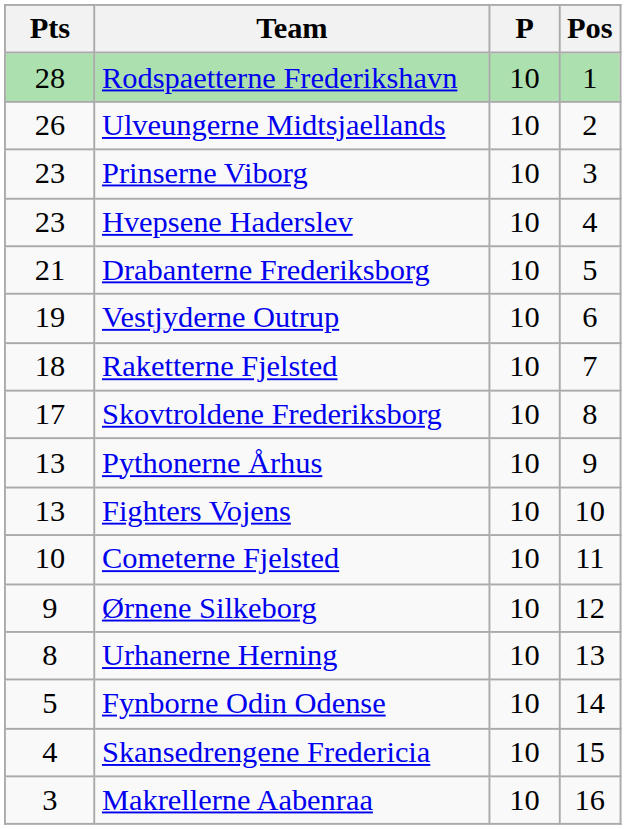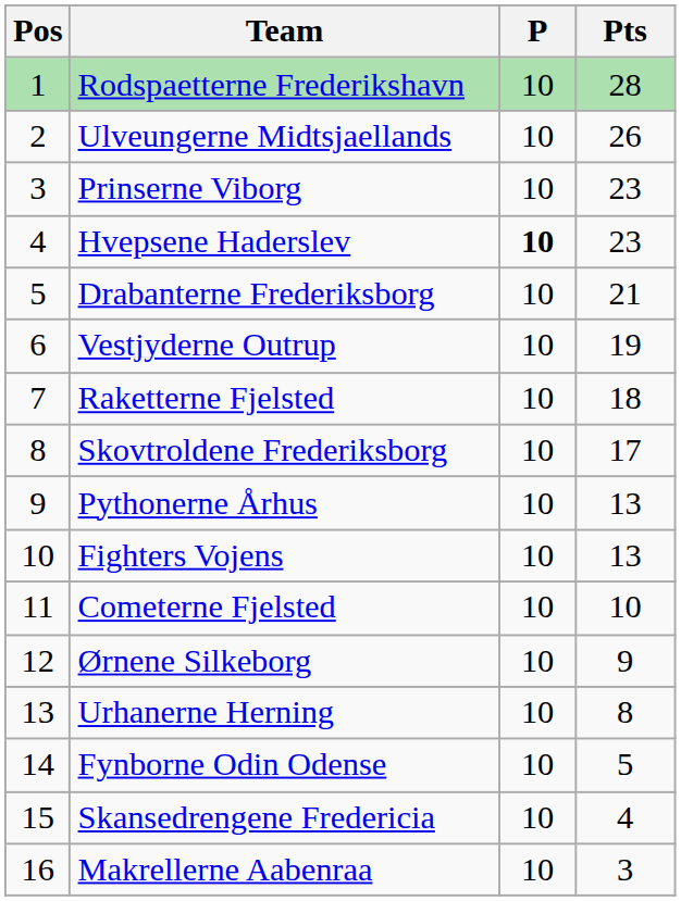columns swapped: Pos <-> Pts
Hvepsene Haderslev | P: normal -> bold
